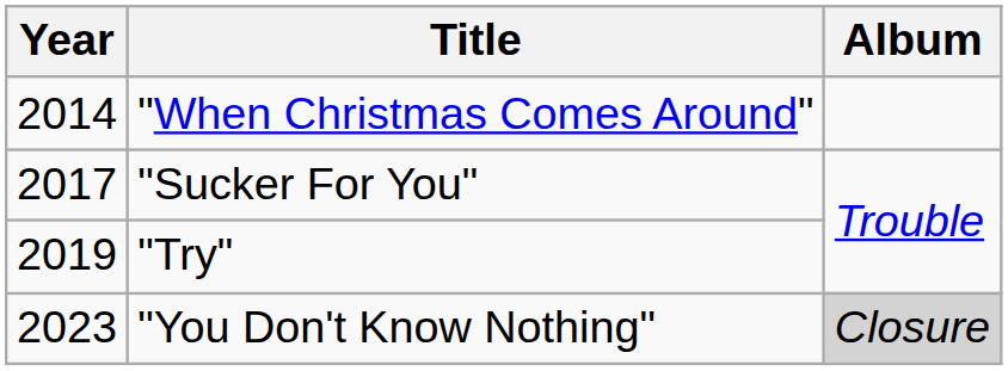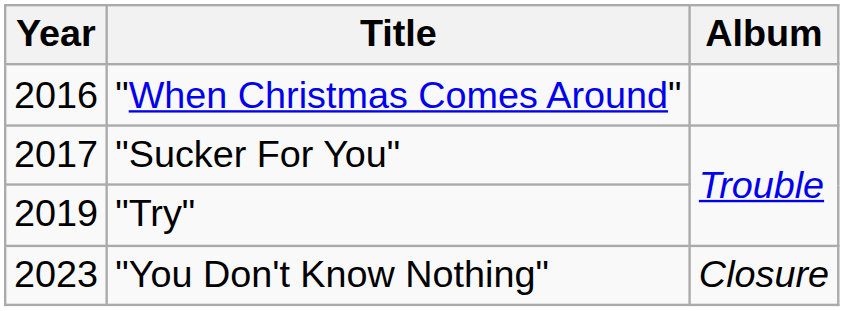"When Christmas Comes Around" | Year: 2014 -> 2016
"You Don't Know Nothing" | Album: lightgrey background -> no background
